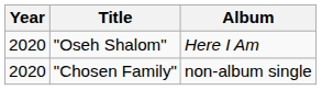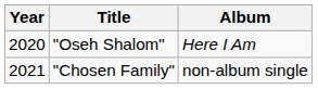"Chosen Family" | Year: 2020 -> 2021
